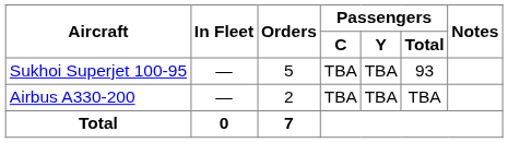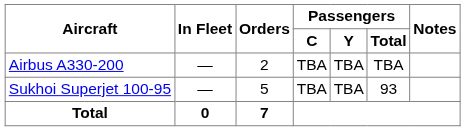rows swapped: Airbus A330-200 <-> Sukhoi Superjet 100-95
